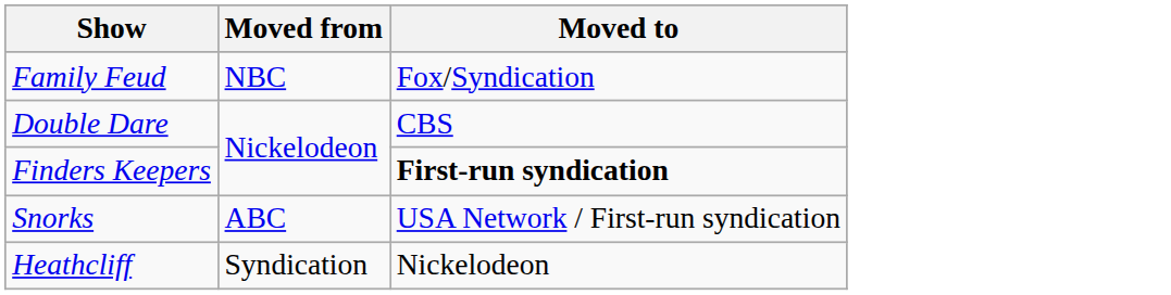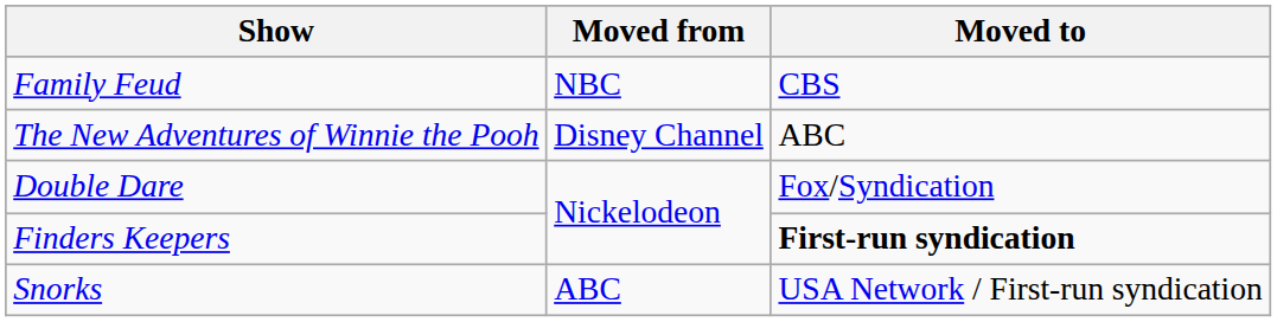Family Feud | Moved to: Fox/Syndication -> CBS
+ row: The New Adventures of Winnie the Pooh | Disney Channel | ABC
Double Dare | Moved to: CBS -> Fox/Syndication
- row: Heathcliff | Syndication | Nickelodeon
